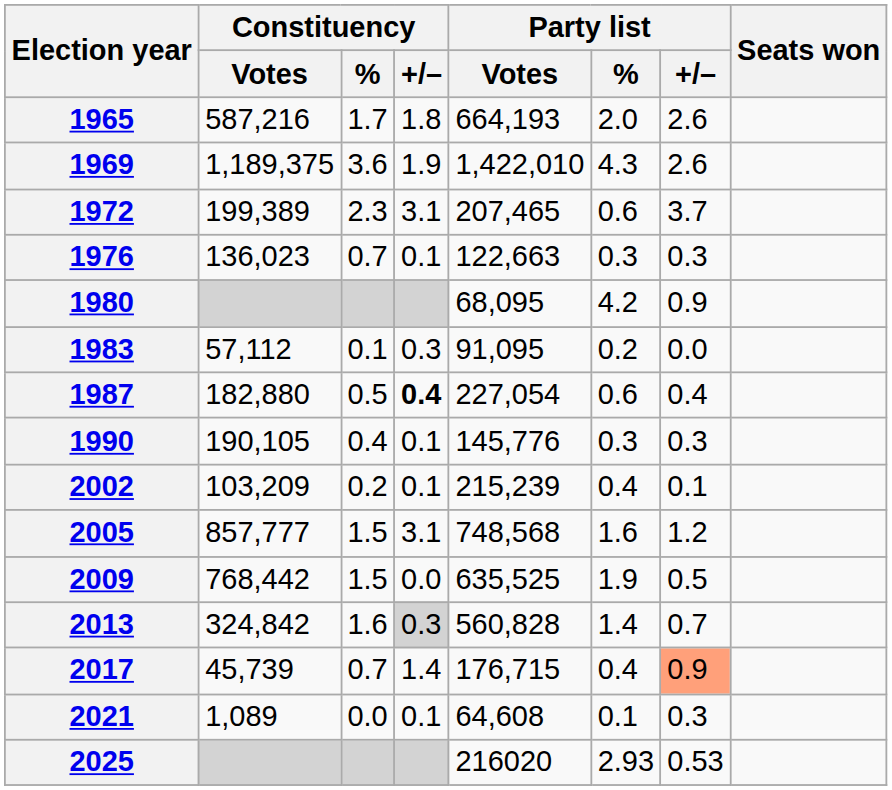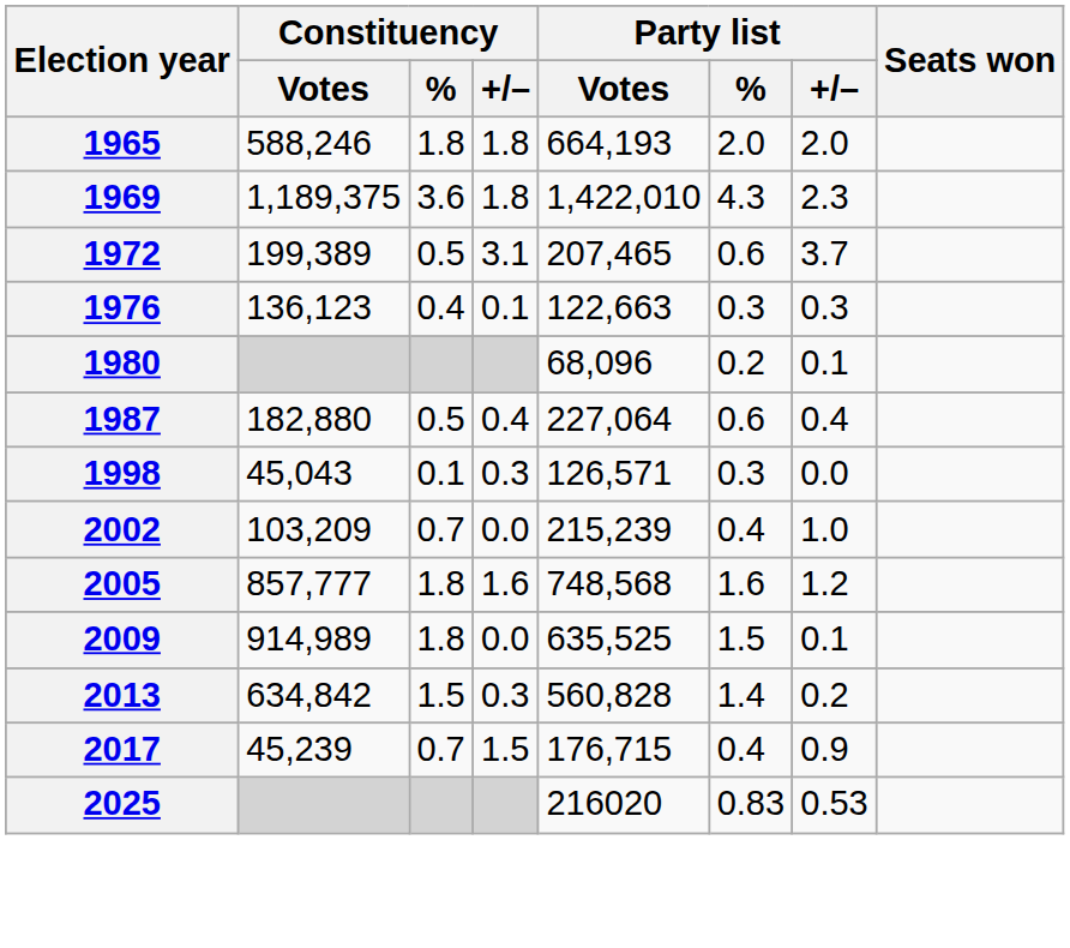1965 | Constituency / Votes: 587,216 -> 588,246
1965 | Constituency / %: 1.7 -> 1.8
1965 | Party list / +/–: 2.6 -> 2.0
1969 | Constituency / +/–: 1.9 -> 1.8
1969 | Party list / +/–: 2.6 -> 2.3
1972 | Constituency / %: 2.3 -> 0.5
1976 | Constituency / Votes: 136,023 -> 136,123
1976 | Constituency / %: 0.7 -> 0.4
1980 | Party list / Votes: 68,095 -> 68,096
1980 | Party list / %: 4.2 -> 0.2
1980 | Party list / +/–: 0.9 -> 0.1
- row: 1983 | 57,112 | 0.1 | 0.3 | 91,095 | 0.2 | 0.0
1987 | Constituency / +/–: bold -> normal
1987 | Party list / Votes: 227,054 -> 227,064
- row: 1990 | 190,105 | 0.4 | 0.1 | 145,776 | 0.3 | 0.3
+ row: 1998 | 45,043 | 0.1 | 0.3 | 126,571 | 0.3 | 0.0
2002 | Constituency / %: 0.2 -> 0.7
2002 | Constituency / +/–: 0.1 -> 0.0
2002 | Party list / +/–: 0.1 -> 1.0
2005 | Constituency / %: 1.5 -> 1.8
2005 | Constituency / +/–: 3.1 -> 1.6
2009 | Constituency / Votes: 768,442 -> 914,989
2009 | Constituency / %: 1.5 -> 1.8
2009 | Party list / %: 1.9 -> 1.5
2009 | Party list / +/–: 0.5 -> 0.1
2013 | Constituency / Votes: 324,842 -> 634,842
2013 | Constituency / %: 1.6 -> 1.5
2013 | Constituency / +/–: lightgrey background -> no background
2013 | Party list / +/–: 0.7 -> 0.2
2017 | Constituency / Votes: 45,739 -> 45,239
2017 | Constituency / +/–: 1.4 -> 1.5
2017 | Party list / +/–: lightsalmon background -> no background
- row: 2021 | 1,089 | 0.0 | 0.1 | 64,608 | 0.1 | 0.3
2025 | Party list / %: 2.93 -> 0.83
